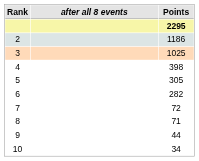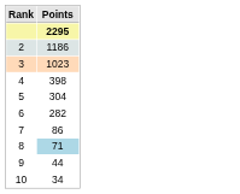- column: after all 8 events
3 | Points: 1025 -> 1023
5 | Points: 305 -> 304
7 | Points: 72 -> 86
8 | Points: no background -> lightblue background
